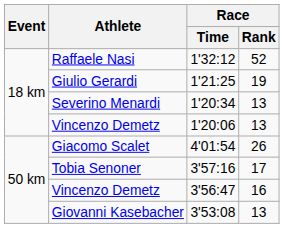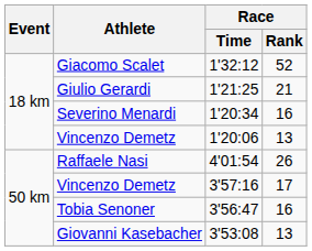1'32:12 | Athlete: Raffaele Nasi -> Giacomo Scalet
1'21:25 | Race / Rank: 19 -> 21
1'20:34 | Race / Rank: 13 -> 16
4'01:54 | Athlete: Giacomo Scalet -> Raffaele Nasi
3'57:16 | Athlete: Tobia Senoner -> Vincenzo Demetz
3'56:47 | Athlete: Vincenzo Demetz -> Tobia Senoner
